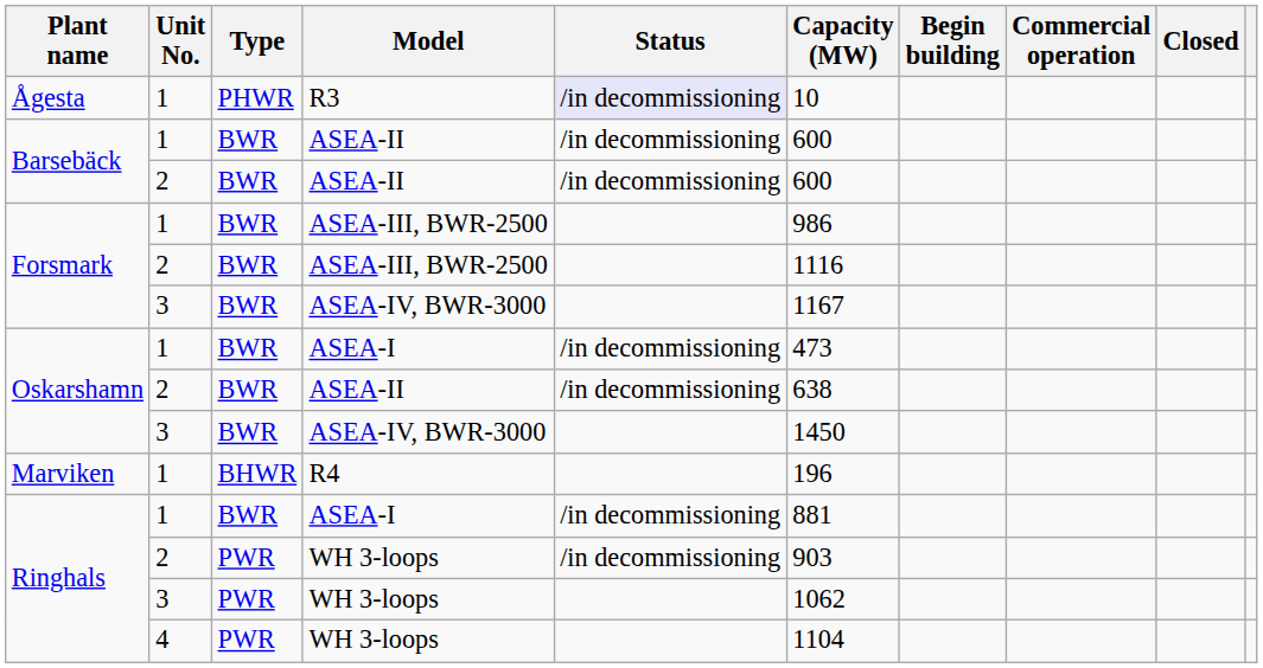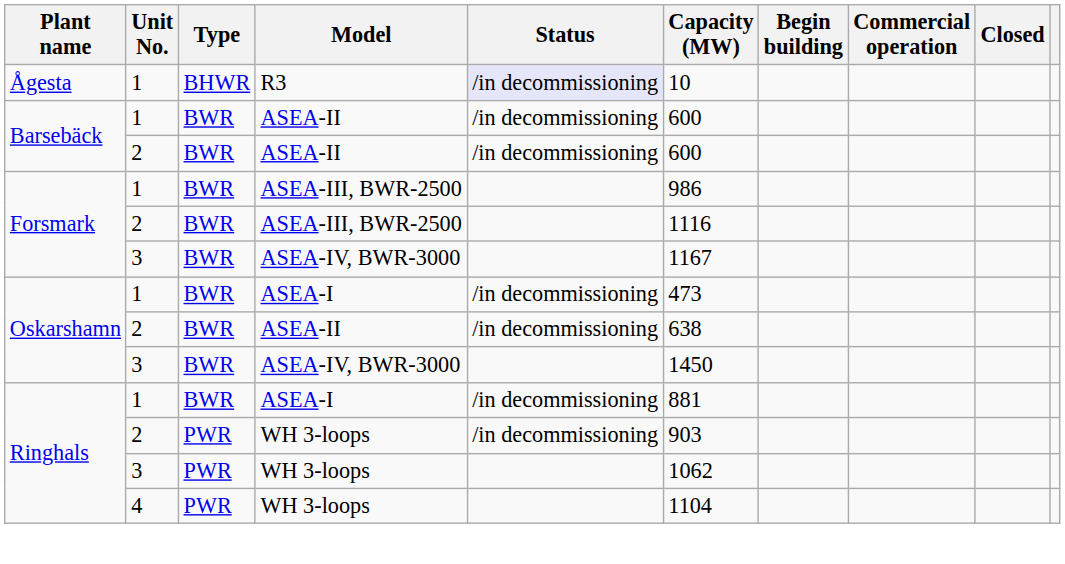R3 | Type: PHWR -> BHWR
- row: Marviken | 1 | BHWR | R4 | 196
